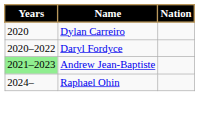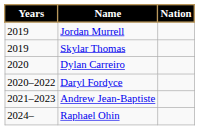+ row: 2019 | Jordan Murrell
+ row: 2019 | Skylar Thomas
Andrew Jean-Baptiste | Years: lightgreen background -> no background
